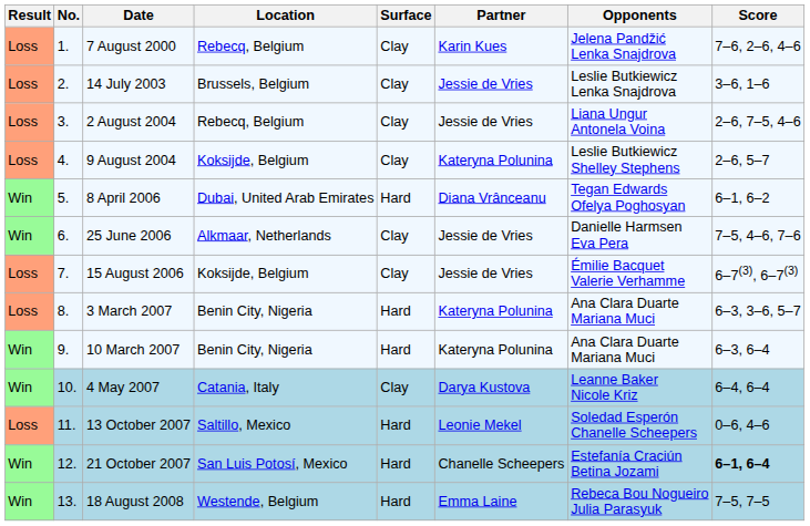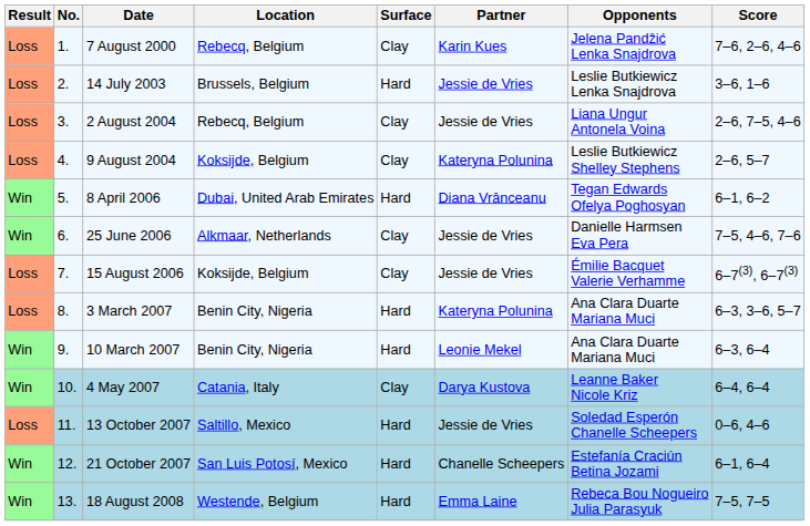14 July 2003 | Surface: Clay -> Hard
10 March 2007 | Partner: Kateryna Polunina -> Leonie Mekel
13 October 2007 | Partner: Leonie Mekel -> Jessie de Vries
21 October 2007 | Score: bold -> normal
